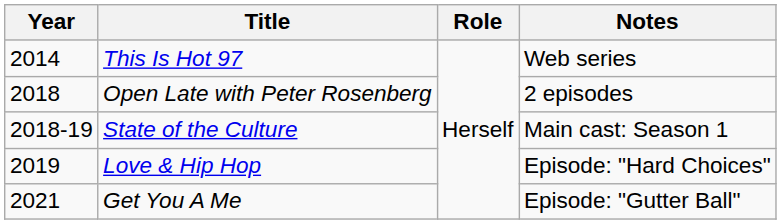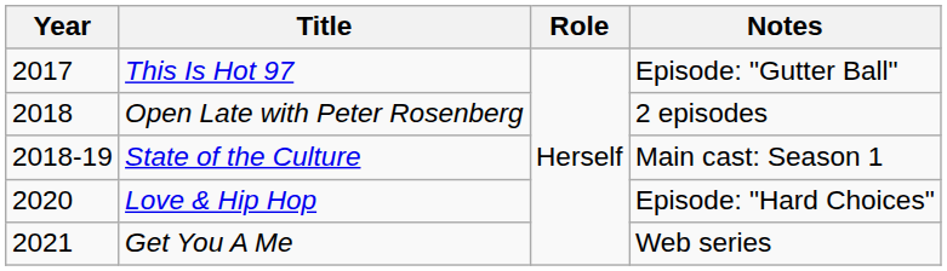This Is Hot 97 | Year: 2014 -> 2017
This Is Hot 97 | Notes: Web series -> Episode: "Gutter Ball"
Love & Hip Hop | Year: 2019 -> 2020
Get You A Me | Notes: Episode: "Gutter Ball" -> Web series
